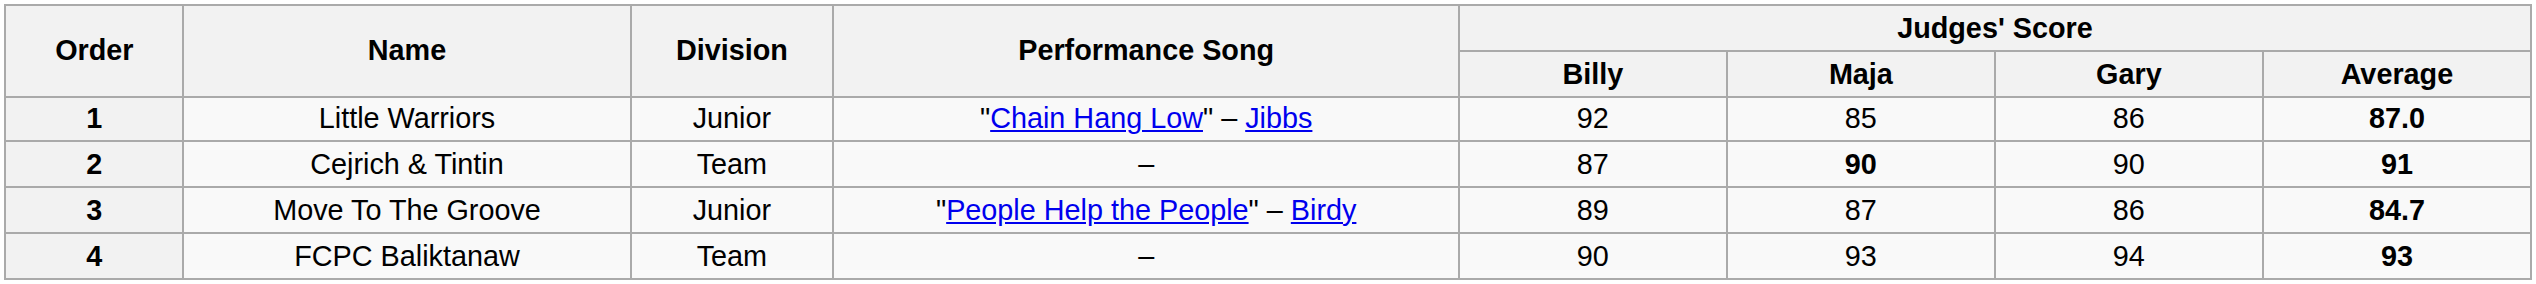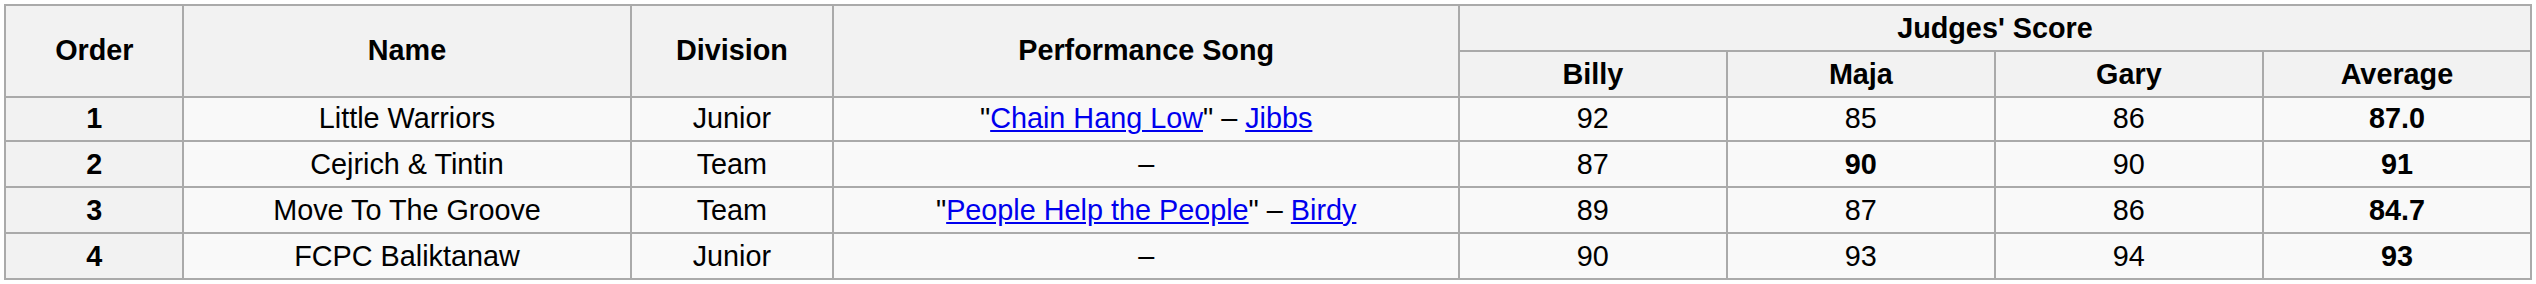3 | Division: Junior -> Team
4 | Division: Team -> Junior
